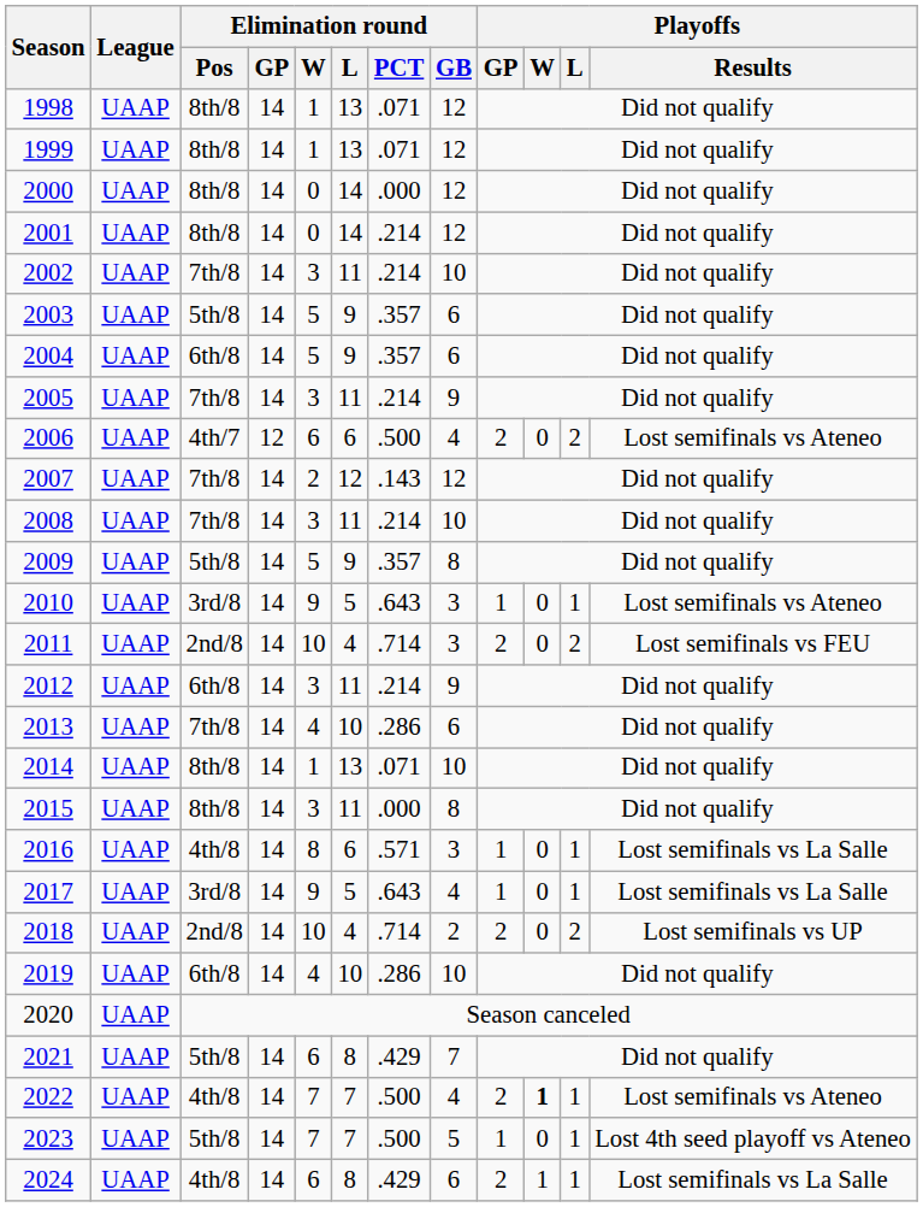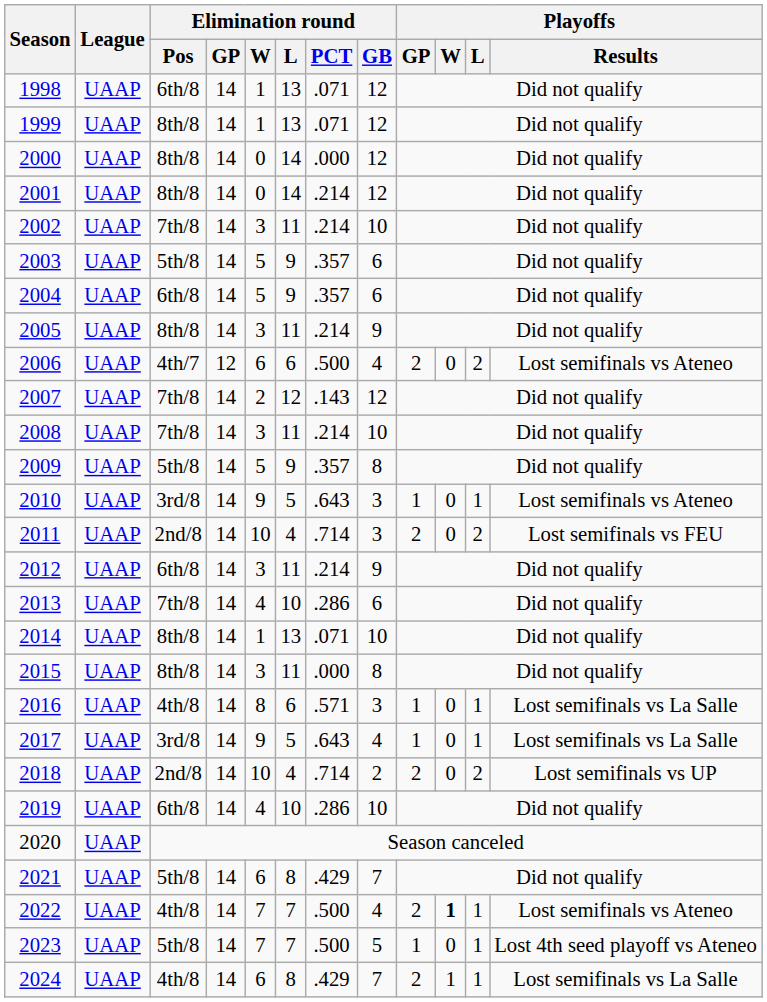1998 | Elimination round / Pos: 8th/8 -> 6th/8
2005 | Elimination round / Pos: 7th/8 -> 8th/8
2024 | Elimination round / GB: 6 -> 7
